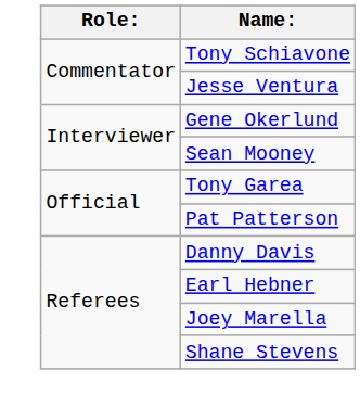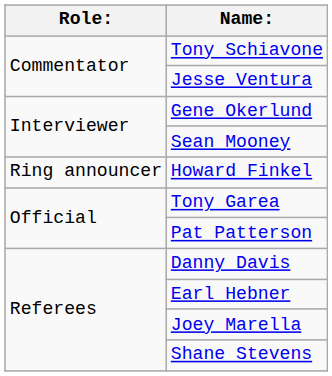+ row: Ring announcer | Howard Finkel
